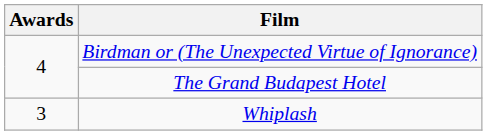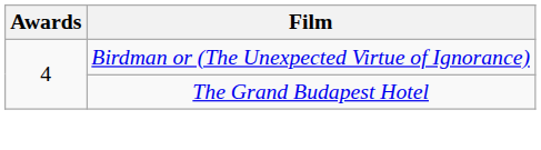- row: 3 | Whiplash
